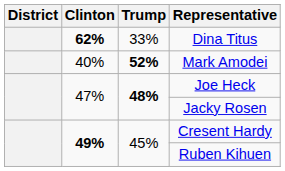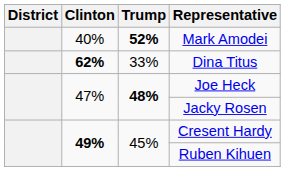rows swapped: Dina Titus <-> Mark Amodei
